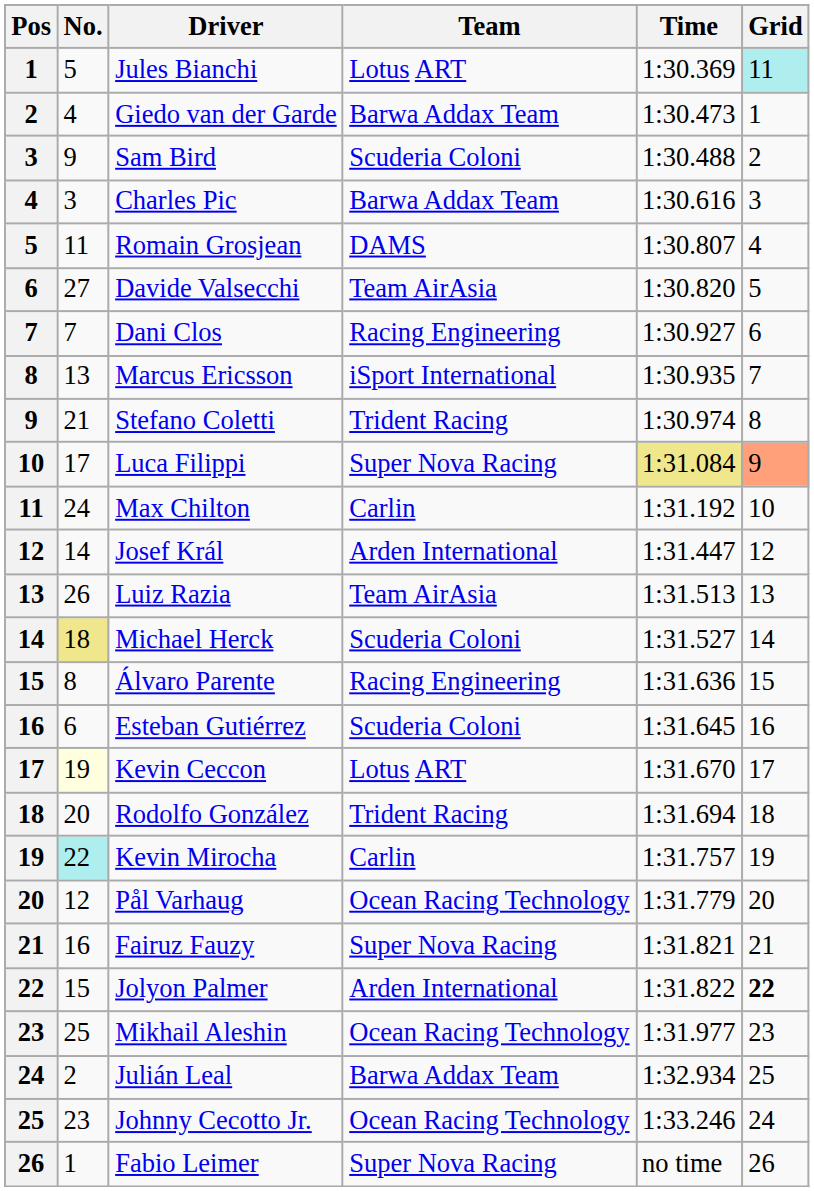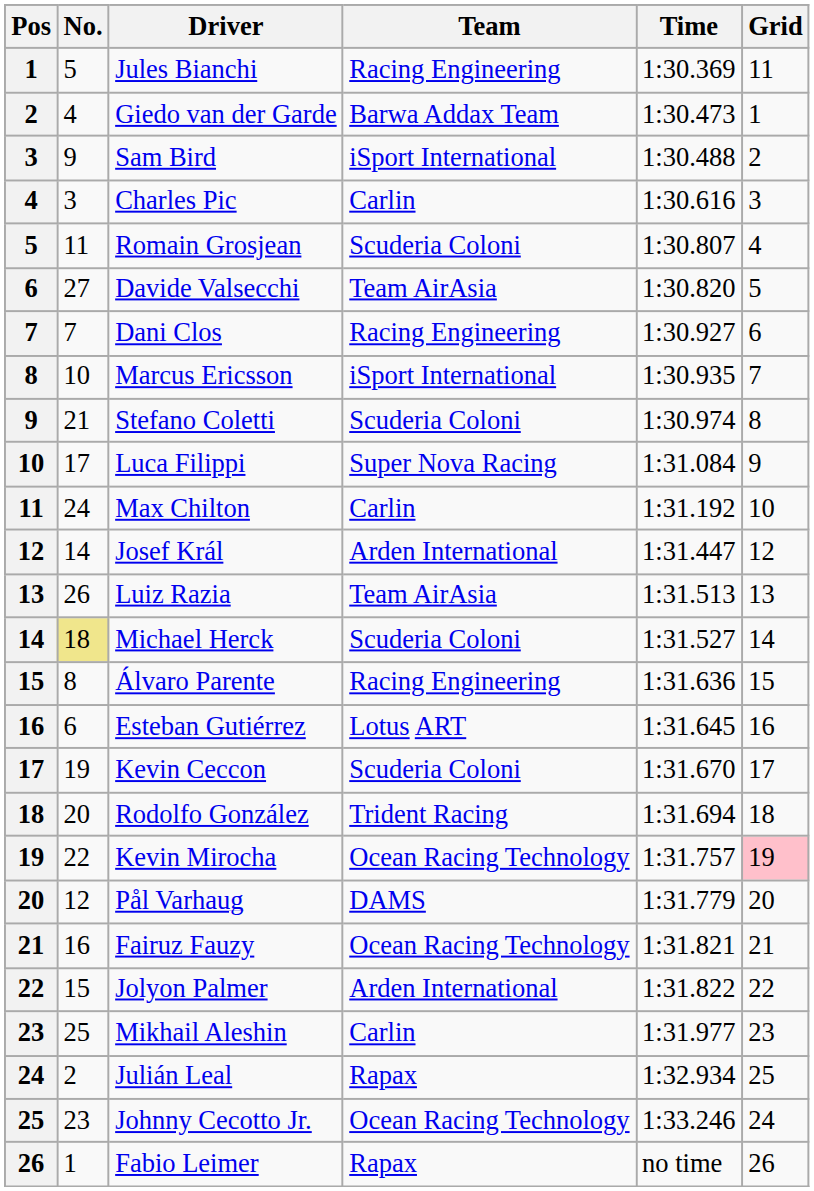Jules Bianchi | Team: Lotus ART -> Racing Engineering
Jules Bianchi | Grid: paleturquoise background -> no background
Sam Bird | Team: Scuderia Coloni -> iSport International
Charles Pic | Team: Barwa Addax Team -> Carlin
Romain Grosjean | Team: DAMS -> Scuderia Coloni
Marcus Ericsson | No.: 13 -> 10
Stefano Coletti | Team: Trident Racing -> Scuderia Coloni
Luca Filippi | Time: khaki background -> no background
Luca Filippi | Grid: lightsalmon background -> no background
Esteban Gutiérrez | Team: Scuderia Coloni -> Lotus ART
Kevin Ceccon | No.: lightyellow background -> no background
Kevin Ceccon | Team: Lotus ART -> Scuderia Coloni
Kevin Mirocha | No.: paleturquoise background -> no background
Kevin Mirocha | Team: Carlin -> Ocean Racing Technology
Kevin Mirocha | Grid: no background -> pink background
Pål Varhaug | Team: Ocean Racing Technology -> DAMS
Fairuz Fauzy | Team: Super Nova Racing -> Ocean Racing Technology
Jolyon Palmer | Grid: bold -> normal
Mikhail Aleshin | Team: Ocean Racing Technology -> Carlin
Julián Leal | Team: Barwa Addax Team -> Rapax
Fabio Leimer | Team: Super Nova Racing -> Rapax
